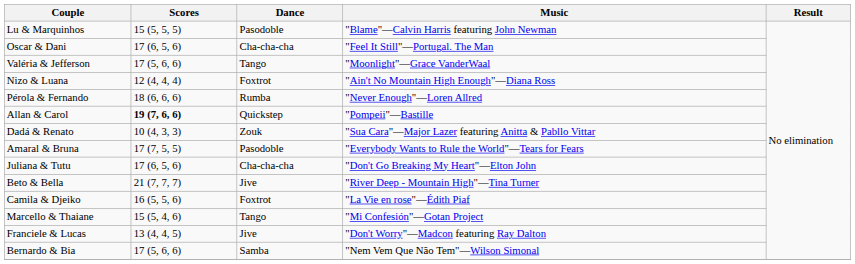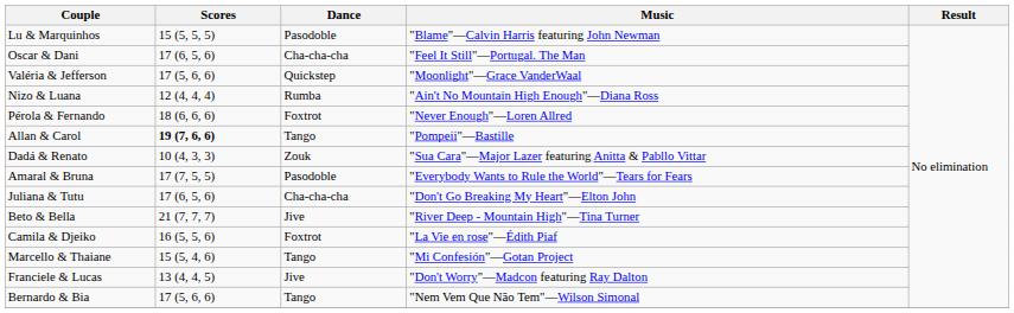Valéria & Jefferson | Dance: Tango -> Quickstep
Nizo & Luana | Dance: Foxtrot -> Rumba
Pérola & Fernando | Dance: Rumba -> Foxtrot
Allan & Carol | Dance: Quickstep -> Tango
Bernardo & Bia | Dance: Samba -> Tango
